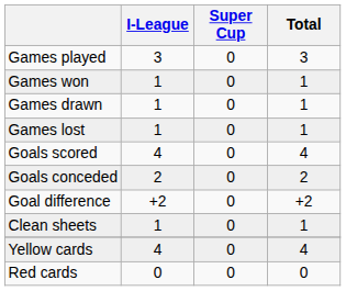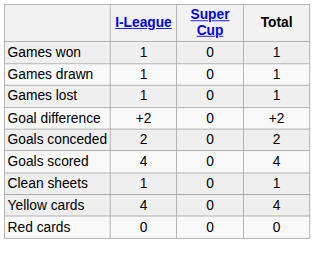- row: Games played | 3 | 0 | 3
rows swapped: Goals scored <-> Goal difference
